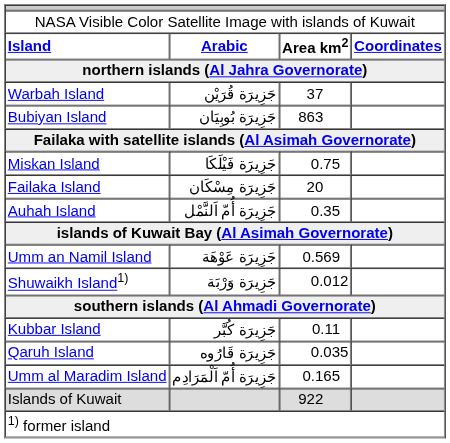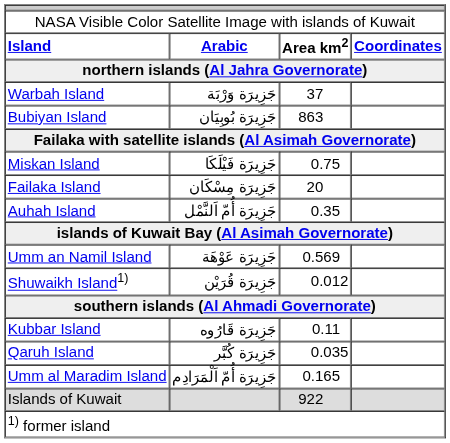Warbah Island | column 2: جَزِيرَة قُرَيْن -> جَزِيرَة وَرْبَة
Shuwaikh Island1) | column 2: جَزِيرَة وَرْبَة -> جَزِيرَة قُرَيْن
Kubbar Island | column 2: جَزِيرَة كُبَّر -> جَزِيرَة قَارُوه
Qaruh Island | column 2: جَزِيرَة قَارُوه -> جَزِيرَة كُبَّر
